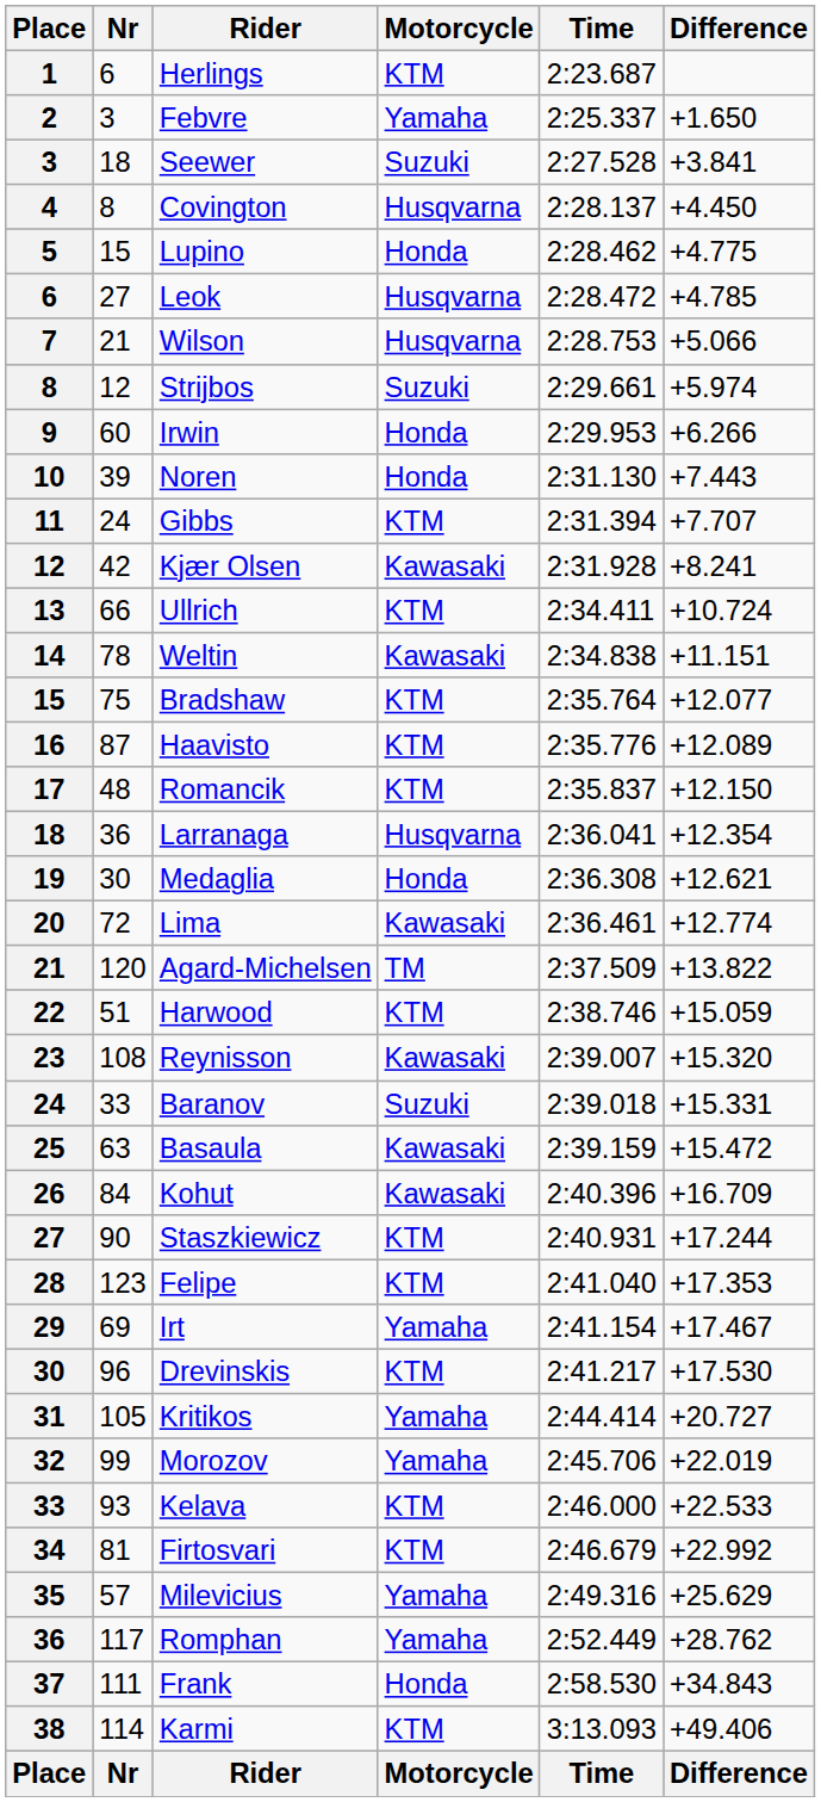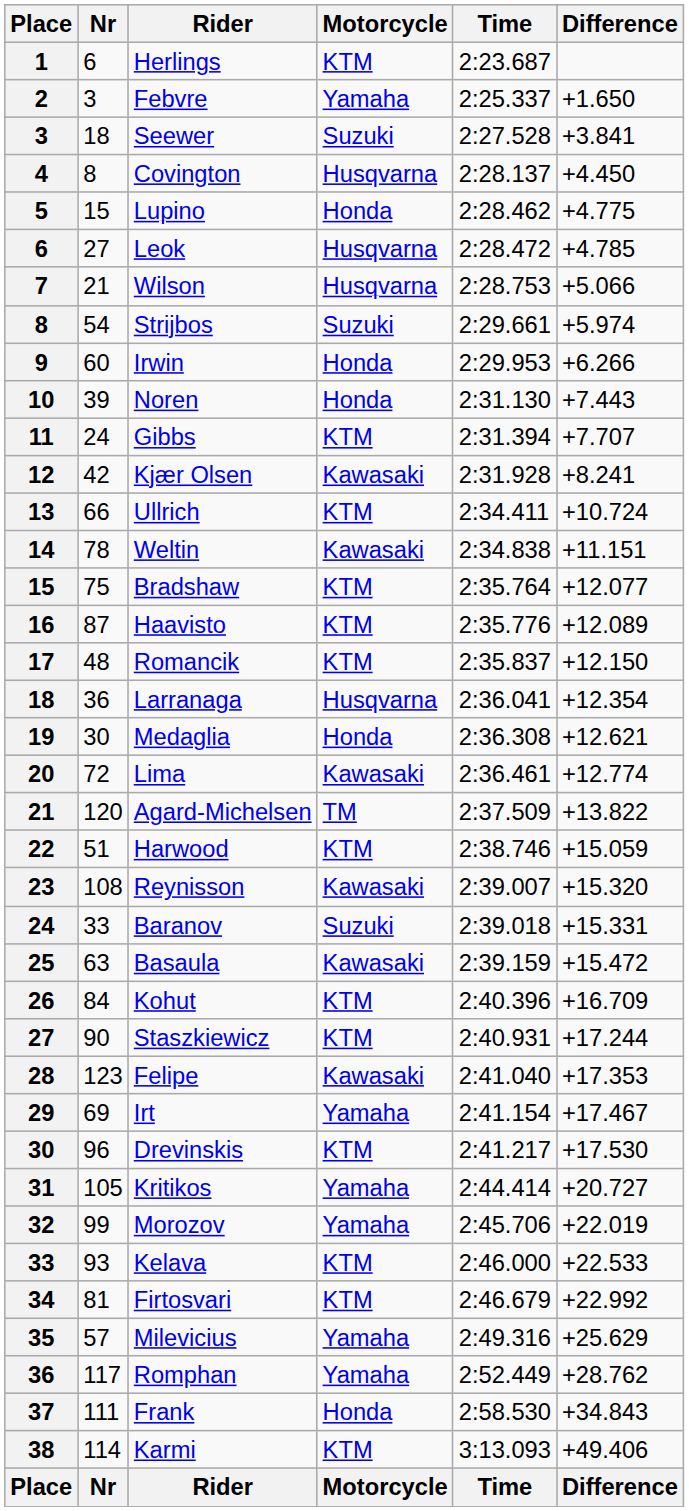Strijbos | Nr: 12 -> 54
Kohut | Motorcycle: Kawasaki -> KTM
Felipe | Motorcycle: KTM -> Kawasaki
